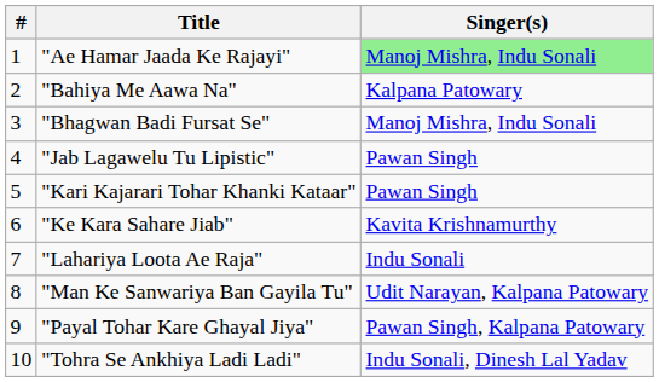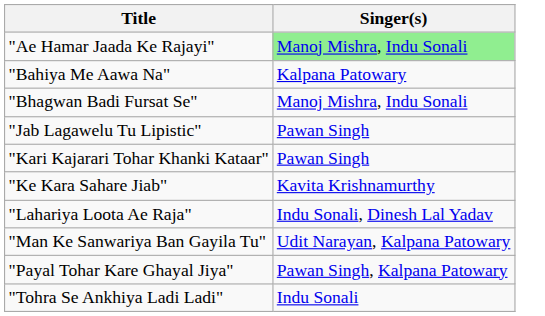- column: # | 1 | 2 | 3 | 4 | 5 | 6 | 7 | 8 | 9 | 10
"Lahariya Loota Ae Raja" | Singer(s): Indu Sonali -> Indu Sonali, Dinesh Lal Yadav
"Tohra Se Ankhiya Ladi Ladi" | Singer(s): Indu Sonali, Dinesh Lal Yadav -> Indu Sonali
